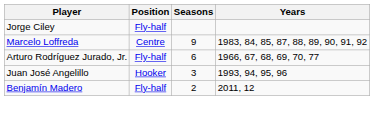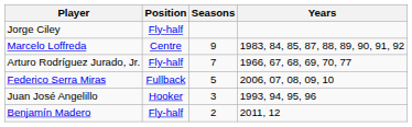Arturo Rodríguez Jurado, Jr. | Seasons: 6 -> 7
+ row: Federico Serra Miras | Fullback | 5 | 2006, 07, 08, 09, 10
